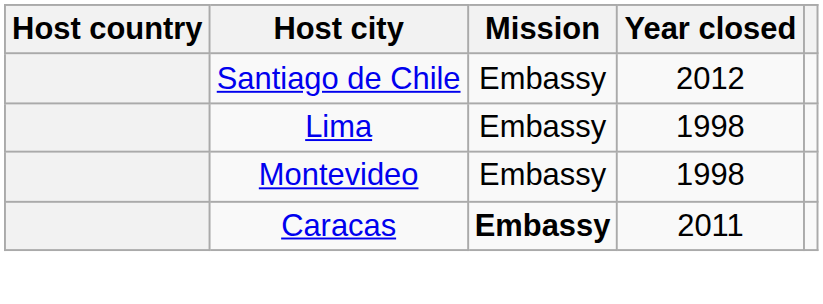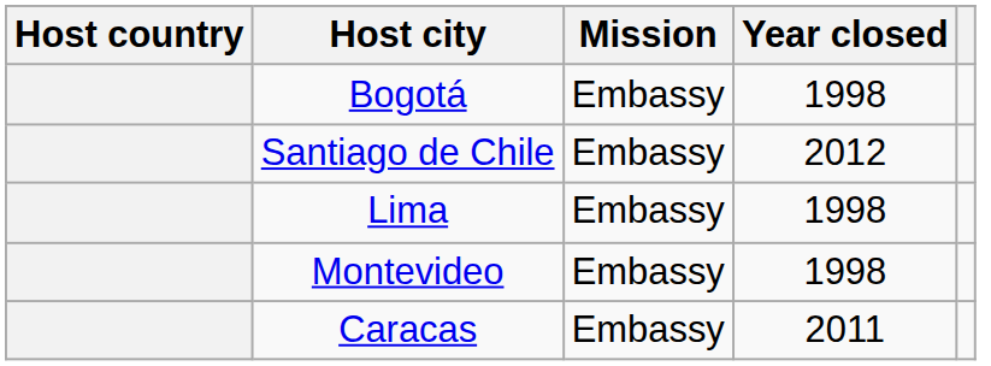+ row: Bogotá | Embassy | 1998
Caracas | Mission: bold -> normal
